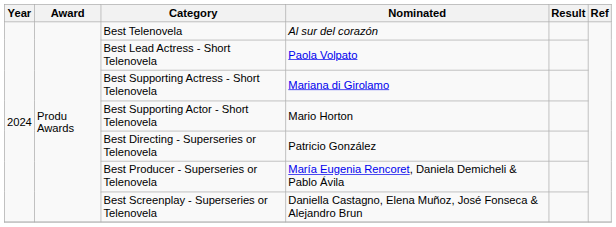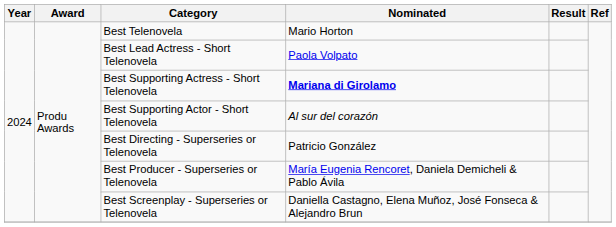Best Telenovela | Nominated: Al sur del corazón -> Mario Horton
Best Supporting Actress - Short Telenovela | Nominated: normal -> bold
Best Supporting Actor - Short Telenovela | Nominated: Mario Horton -> Al sur del corazón
